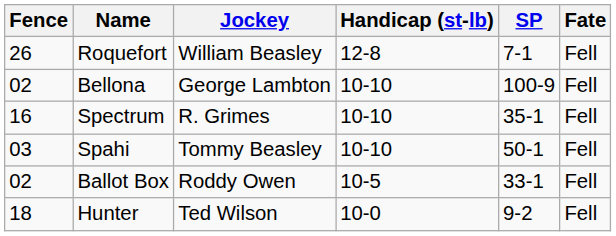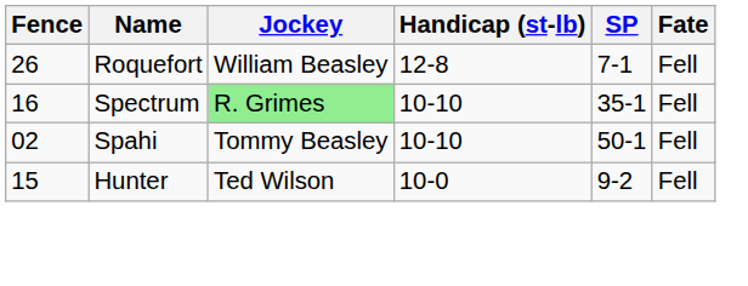- row: 02 | Bellona | George Lambton | 10-10 | 100-9 | Fell
Spectrum | Jockey: no background -> lightgreen background
Spahi | Fence: 03 -> 02
- row: 02 | Ballot Box | Roddy Owen | 10-5 | 33-1 | Fell
Hunter | Fence: 18 -> 15
